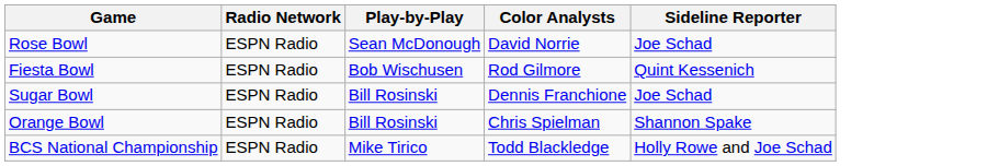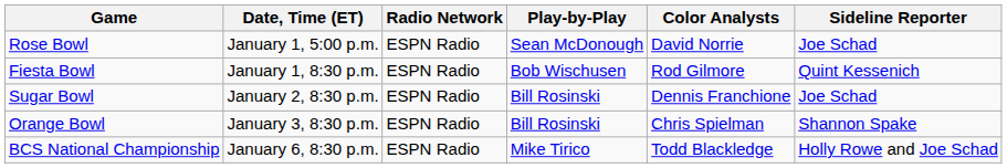+ column: Date, Time (ET) | January 1, 5:00 p.m. | January 1, 8:30 p.m. | January 2, 8:30 p.m. | January 3, 8:30 p.m. | January 6, 8:30 p.m.
